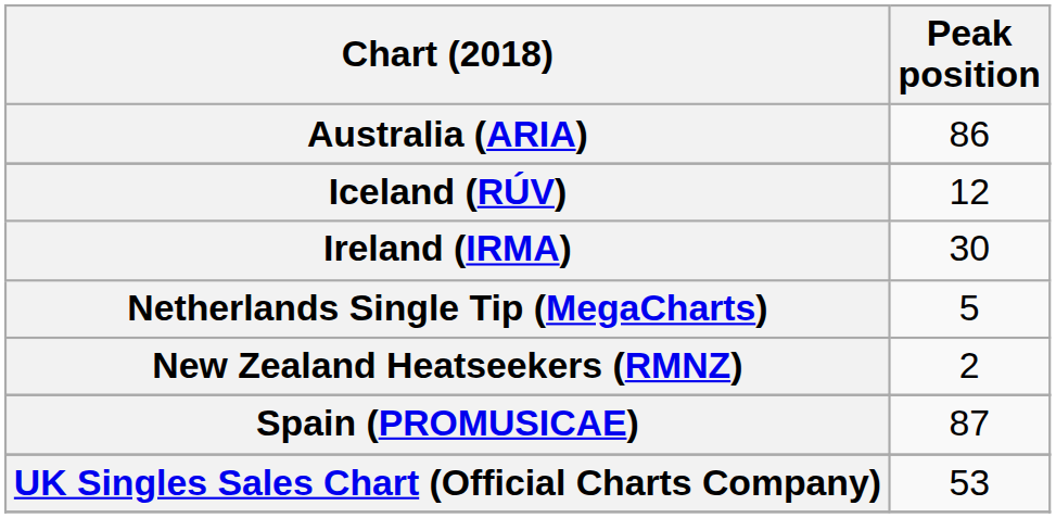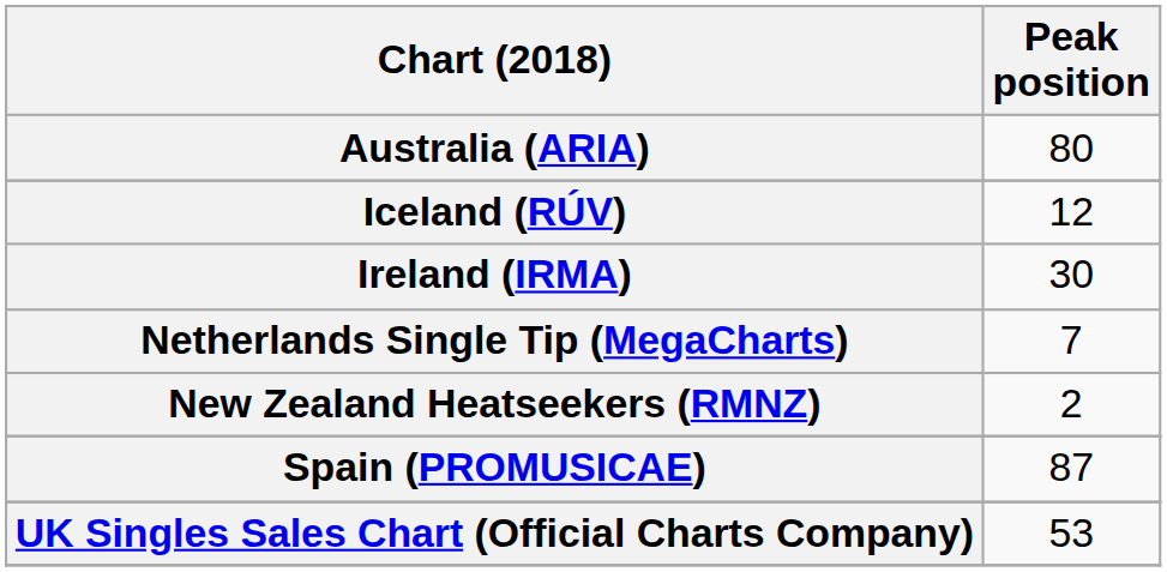Australia (ARIA) | Peak position: 86 -> 80
Netherlands Single Tip (MegaCharts) | Peak position: 5 -> 7
